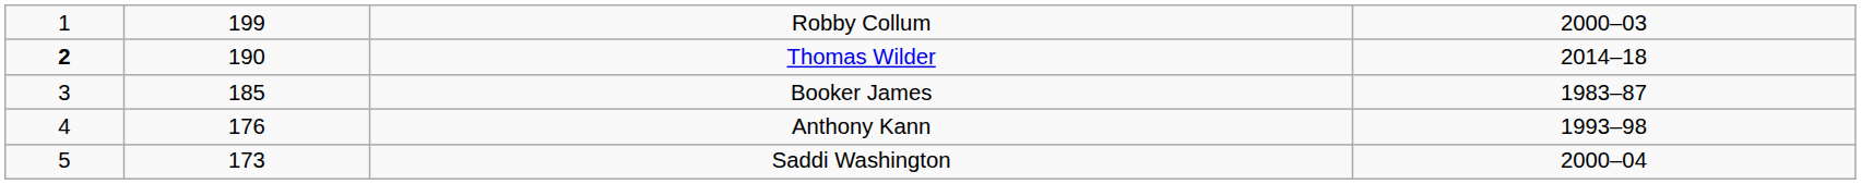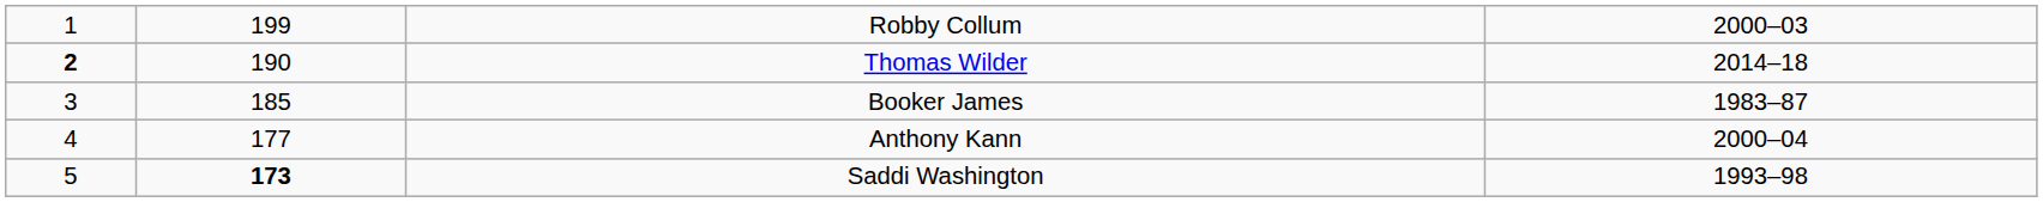Anthony Kann | column 2: 176 -> 177
Anthony Kann | column 4: 1993–98 -> 2000–04
Saddi Washington | column 2: normal -> bold
Saddi Washington | column 4: 2000–04 -> 1993–98
